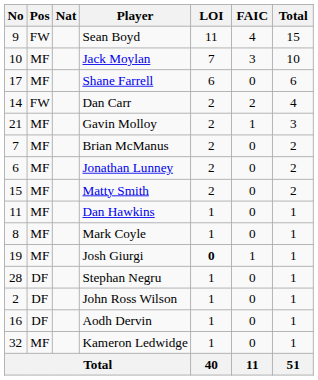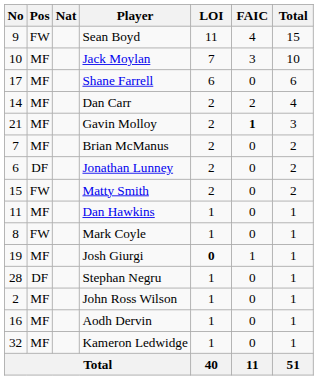Dan Carr | Pos: FW -> MF
Gavin Molloy | FAIC: normal -> bold
Jonathan Lunney | Pos: MF -> DF
Matty Smith | Pos: MF -> FW
Mark Coyle | Pos: MF -> FW
John Ross Wilson | Pos: DF -> MF
Aodh Dervin | Pos: DF -> MF
